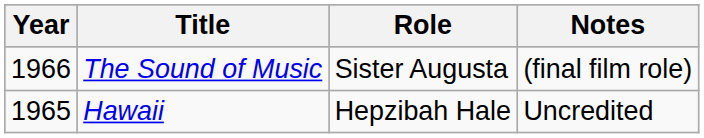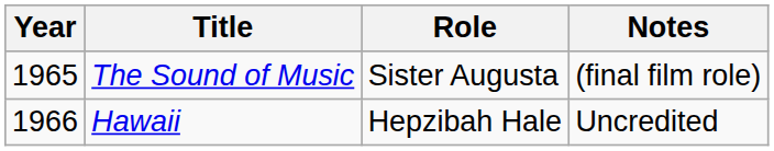The Sound of Music | Year: 1966 -> 1965
Hawaii | Year: 1965 -> 1966
